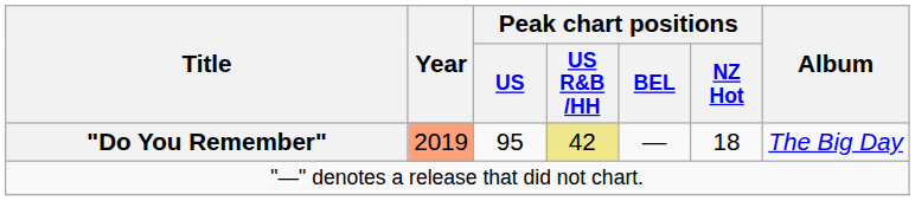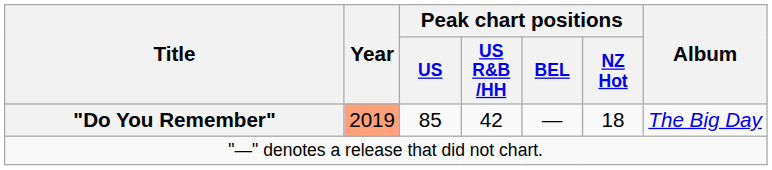"Do You Remember" | Peak chart positions / US: 95 -> 85
"Do You Remember" | Peak chart positions / US R&B /HH: khaki background -> no background
